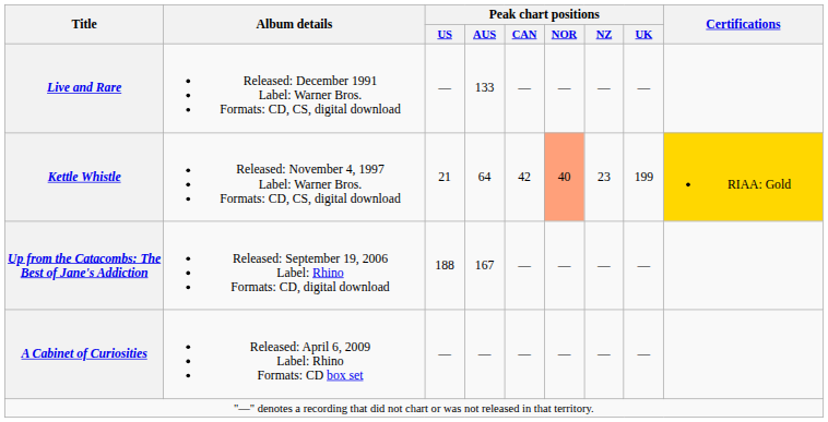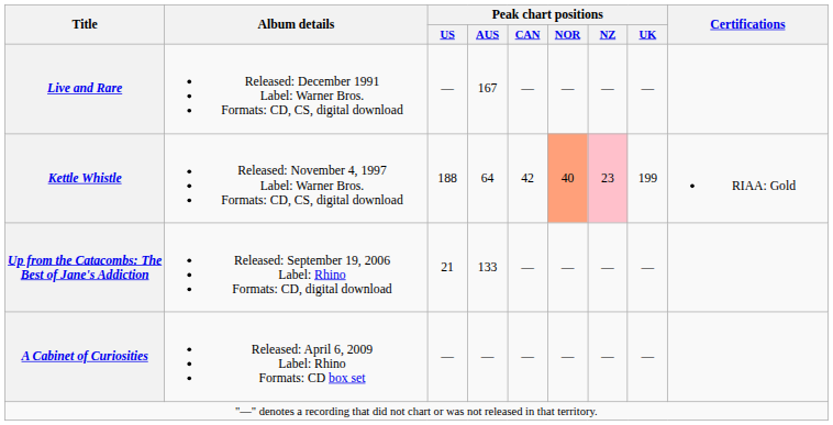Live and Rare | Peak chart positions / AUS: 133 -> 167
Kettle Whistle | Peak chart positions / US: 21 -> 188
Kettle Whistle | Peak chart positions / NZ: no background -> pink background
Kettle Whistle | Certifications: gold background -> no background
Up from the Catacombs: The Best of Jane's Addiction | Peak chart positions / US: 188 -> 21
Up from the Catacombs: The Best of Jane's Addiction | Peak chart positions / AUS: 167 -> 133
